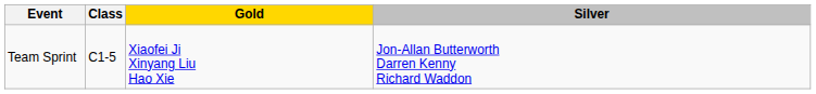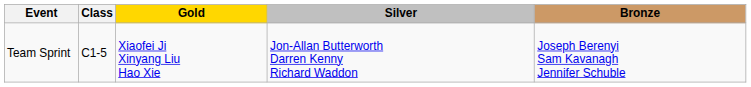+ column: Bronze | Joseph Berenyi Sam Kavanagh Jennifer Schuble
